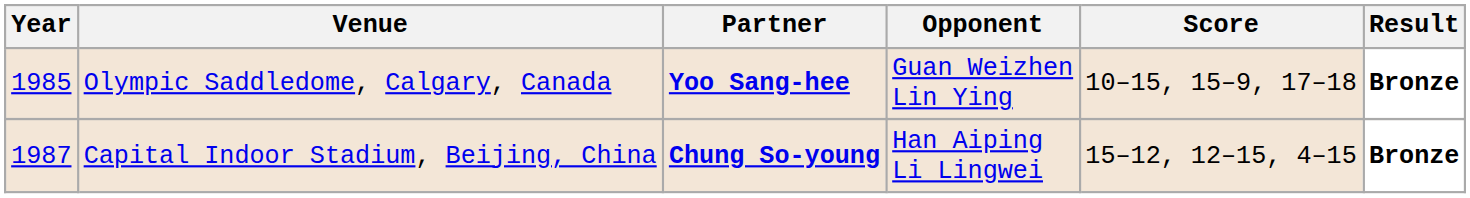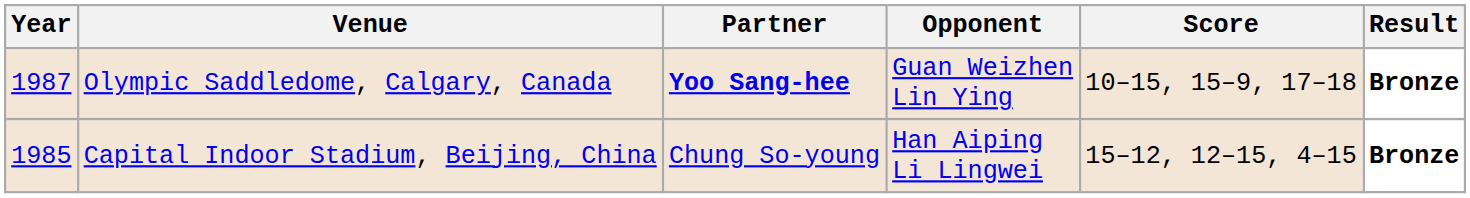Olympic Saddledome, Calgary, Canada | Year: 1985 -> 1987
Capital Indoor Stadium, Beijing, China | Year: 1987 -> 1985
Capital Indoor Stadium, Beijing, China | Partner: bold -> normal
